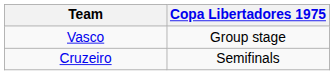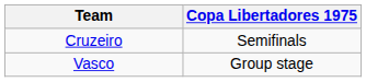rows swapped: Cruzeiro <-> Vasco
